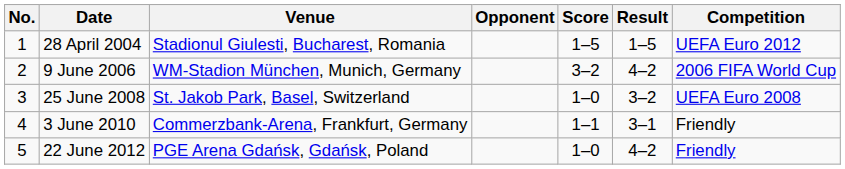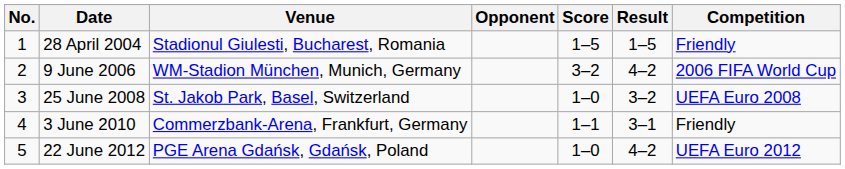28 April 2004 | Competition: UEFA Euro 2012 -> Friendly
22 June 2012 | Competition: Friendly -> UEFA Euro 2012
